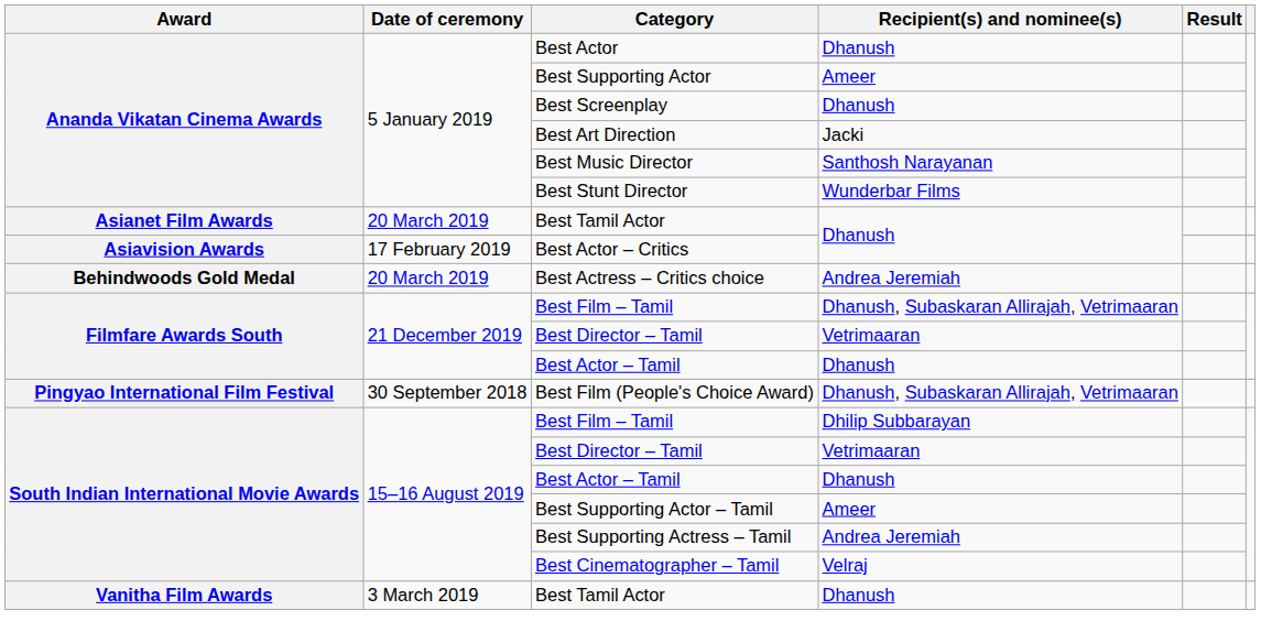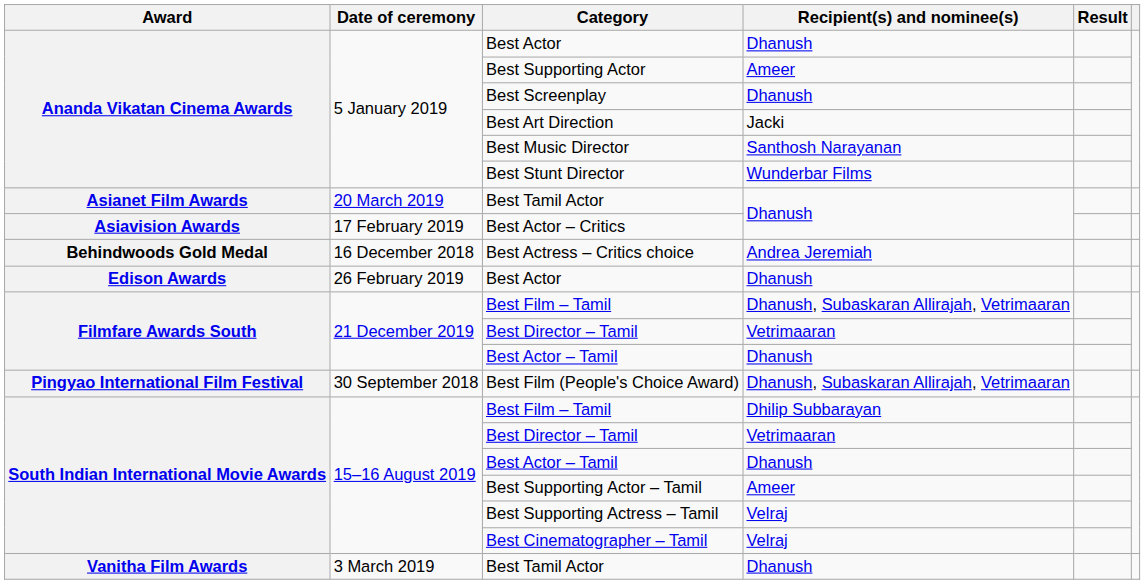Best Actress – Critics choice | Date of ceremony: 20 March 2019 -> 16 December 2018
+ row: Edison Awards | 26 February 2019 | Best Actor | Dhanush
Best Supporting Actress – Tamil | Recipient(s) and nominee(s): Andrea Jeremiah -> Velraj
